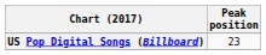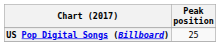US Pop Digital Songs (Billboard) | Peak position: 23 -> 25
